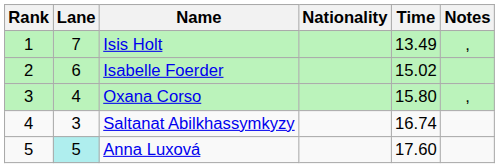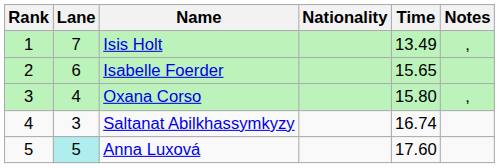Isabelle Foerder | Time: 15.02 -> 15.65
